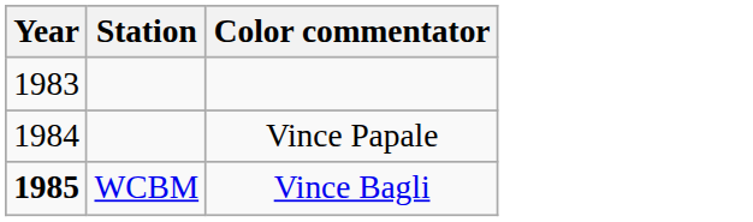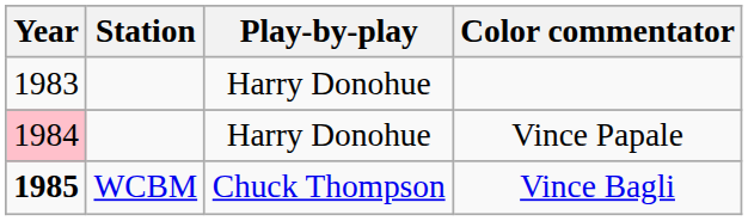+ column: Play-by-play | Harry Donohue | Harry Donohue | Chuck Thompson
Vince Papale | Year: no background -> pink background
